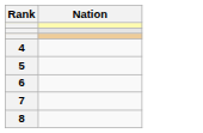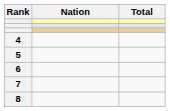+ column: Total
